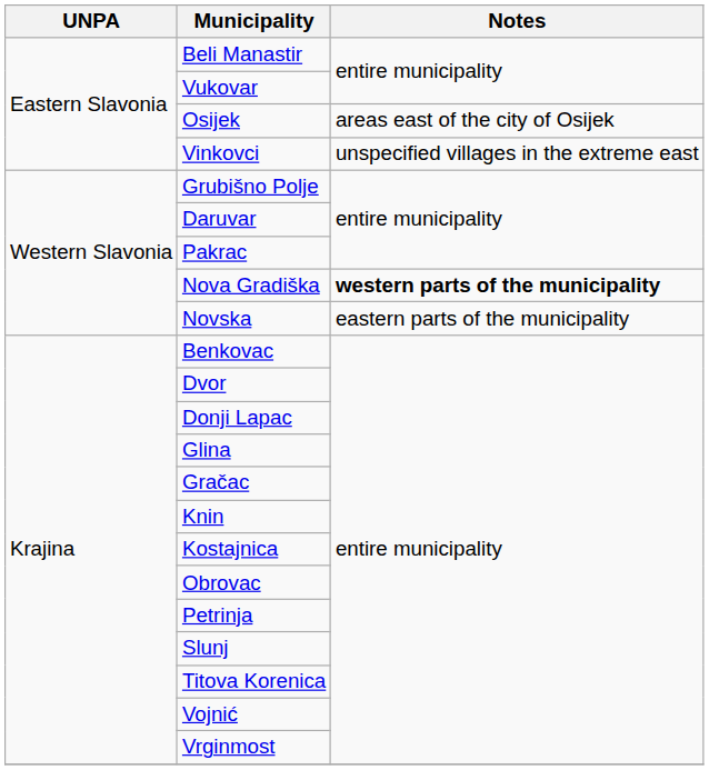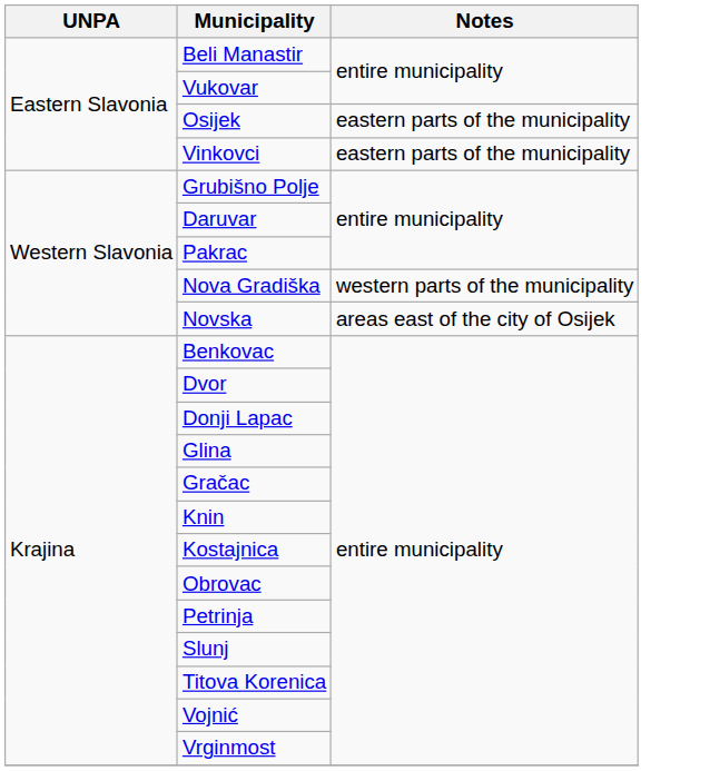Osijek | Notes: areas east of the city of Osijek -> eastern parts of the municipality
Vinkovci | Notes: unspecified villages in the extreme east -> eastern parts of the municipality
Nova Gradiška | Notes: bold -> normal
Novska | Notes: eastern parts of the municipality -> areas east of the city of Osijek
